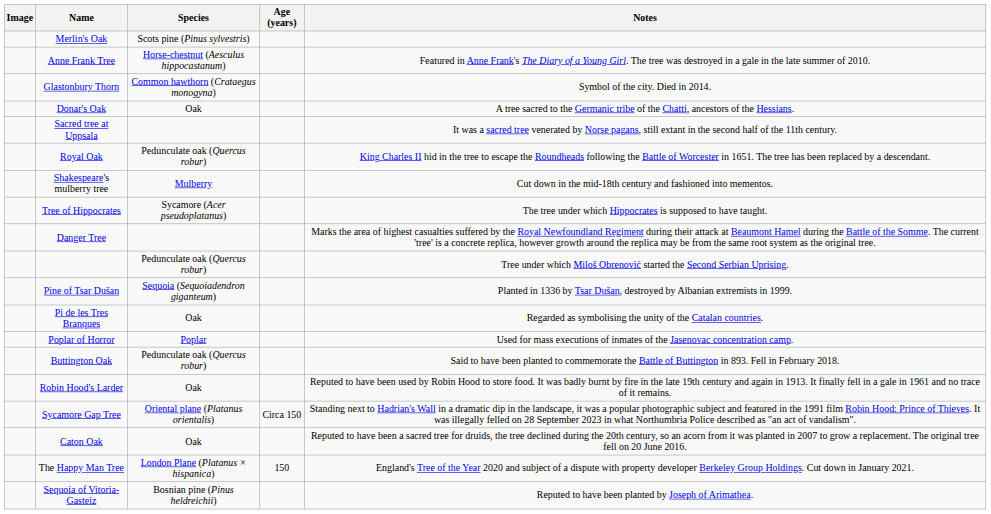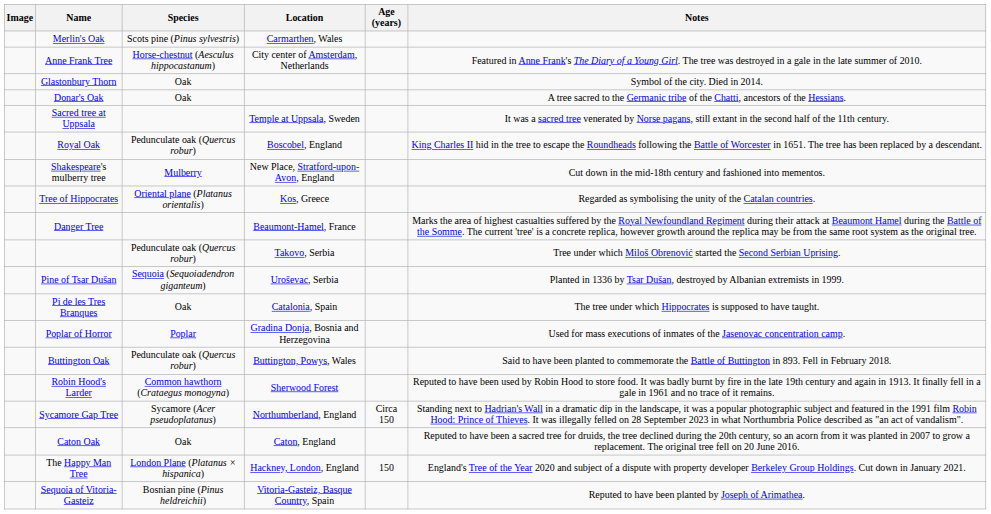+ column: Location | Carmarthen, Wales | City center of Amsterdam, Netherlands | Temple at Uppsala, Sweden | Boscobel, England | New Place, Stratford-upon-Avon, England | Kos, Greece | Beaumont-Hamel, France | Takovo, Serbia | Uroševac, Serbia | Catalonia, Spain | Gradina Donja, Bosnia and Herzegovina | Buttington, Powys, Wales | Sherwood Forest | Northumberland, England | Caton, England | Hackney, London, England | Vitoria-Gasteiz, Basque Country, Spain
Glastonbury Thorn | Species: Common hawthorn (Crataegus monogyna) -> Oak
Tree of Hippocrates | Species: Sycamore (Acer pseudoplatanus) -> Oriental plane (Platanus orientalis)
Tree of Hippocrates | Notes: The tree under which Hippocrates is supposed to have taught. -> Regarded as symbolising the unity of the Catalan countries.
Pi de les Tres Branques | Notes: Regarded as symbolising the unity of the Catalan countries. -> The tree under which Hippocrates is supposed to have taught.
Robin Hood's Larder | Species: Oak -> Common hawthorn (Crataegus monogyna)
Sycamore Gap Tree | Species: Oriental plane (Platanus orientalis) -> Sycamore (Acer pseudoplatanus)
